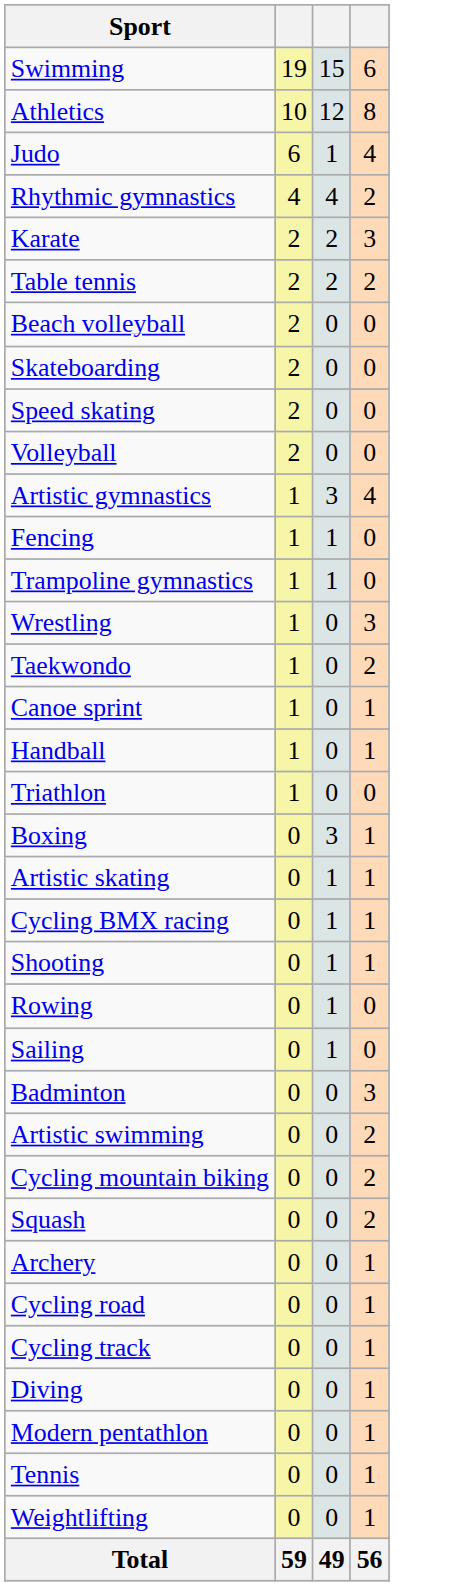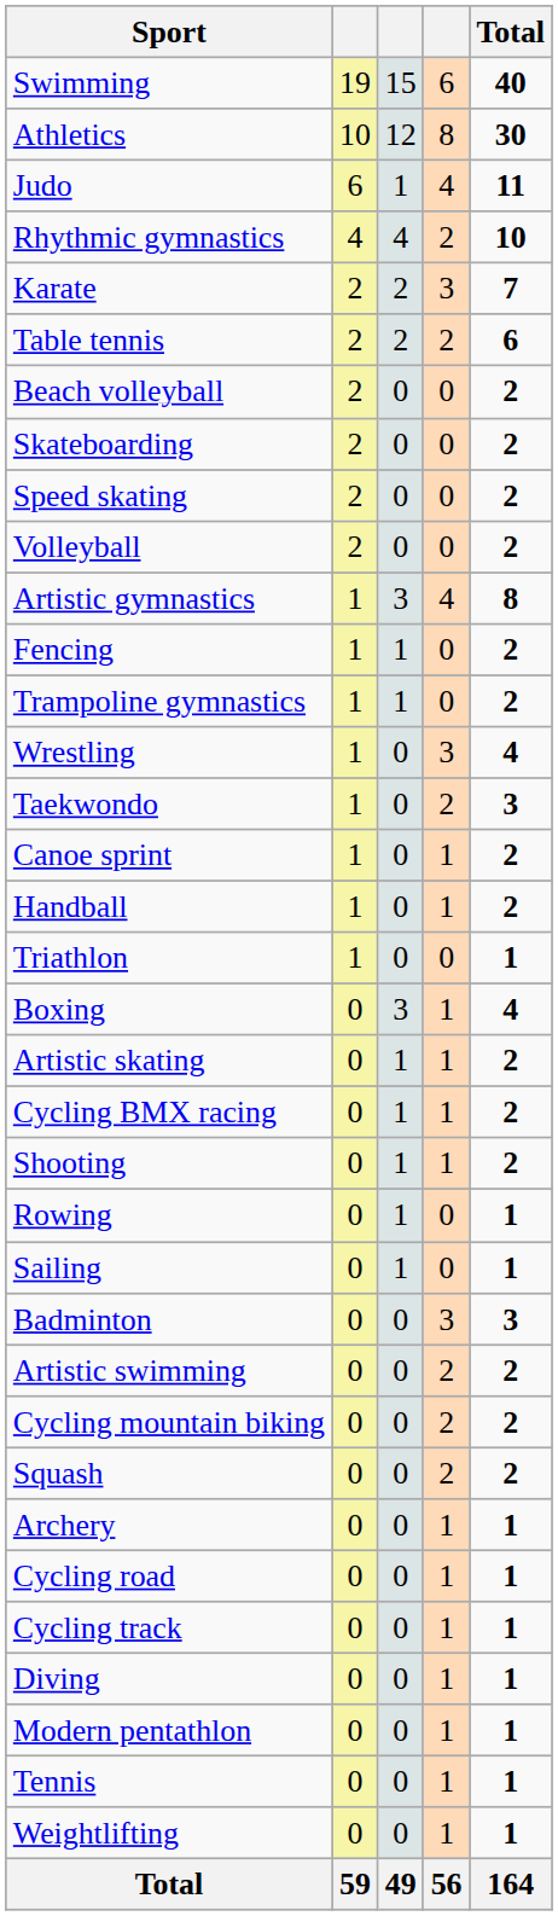+ column: Total | 40 | 30 | 11 | 10 | 7 | 6 | 2 | 2 | 2 | 2 | 8 | 2 | 2 | 4 | 3 | 2 | 2 | 1 | 4 | 2 | 2 | 2 | 1 | 1 | 3 | 2 | 2 | 2 | 1 | 1 | 1 | 1 | 1 | 1 | 1 | 164
